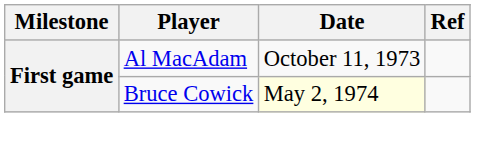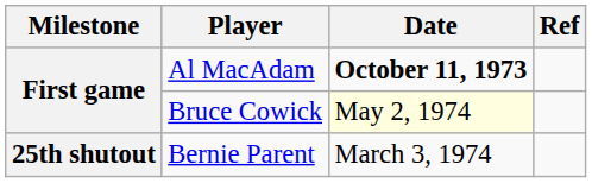Al MacAdam | Date: normal -> bold
+ row: 25th shutout | Bernie Parent | March 3, 1974
